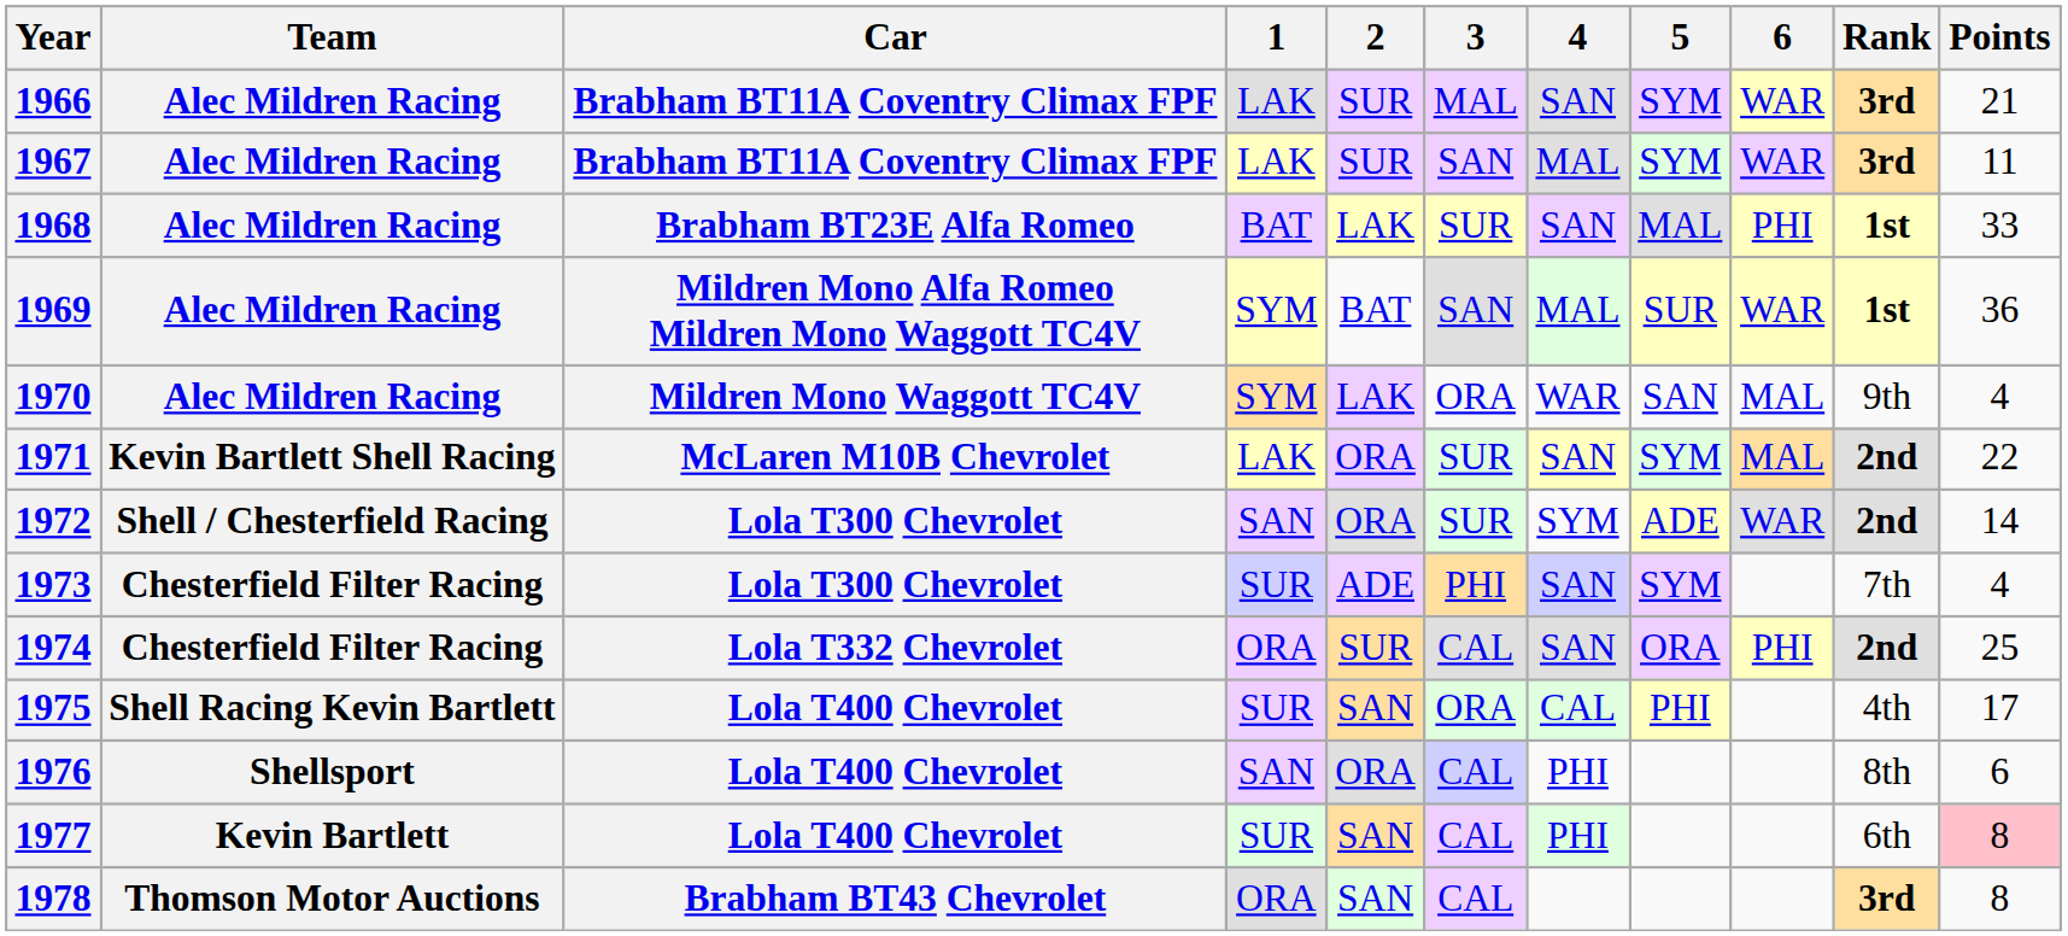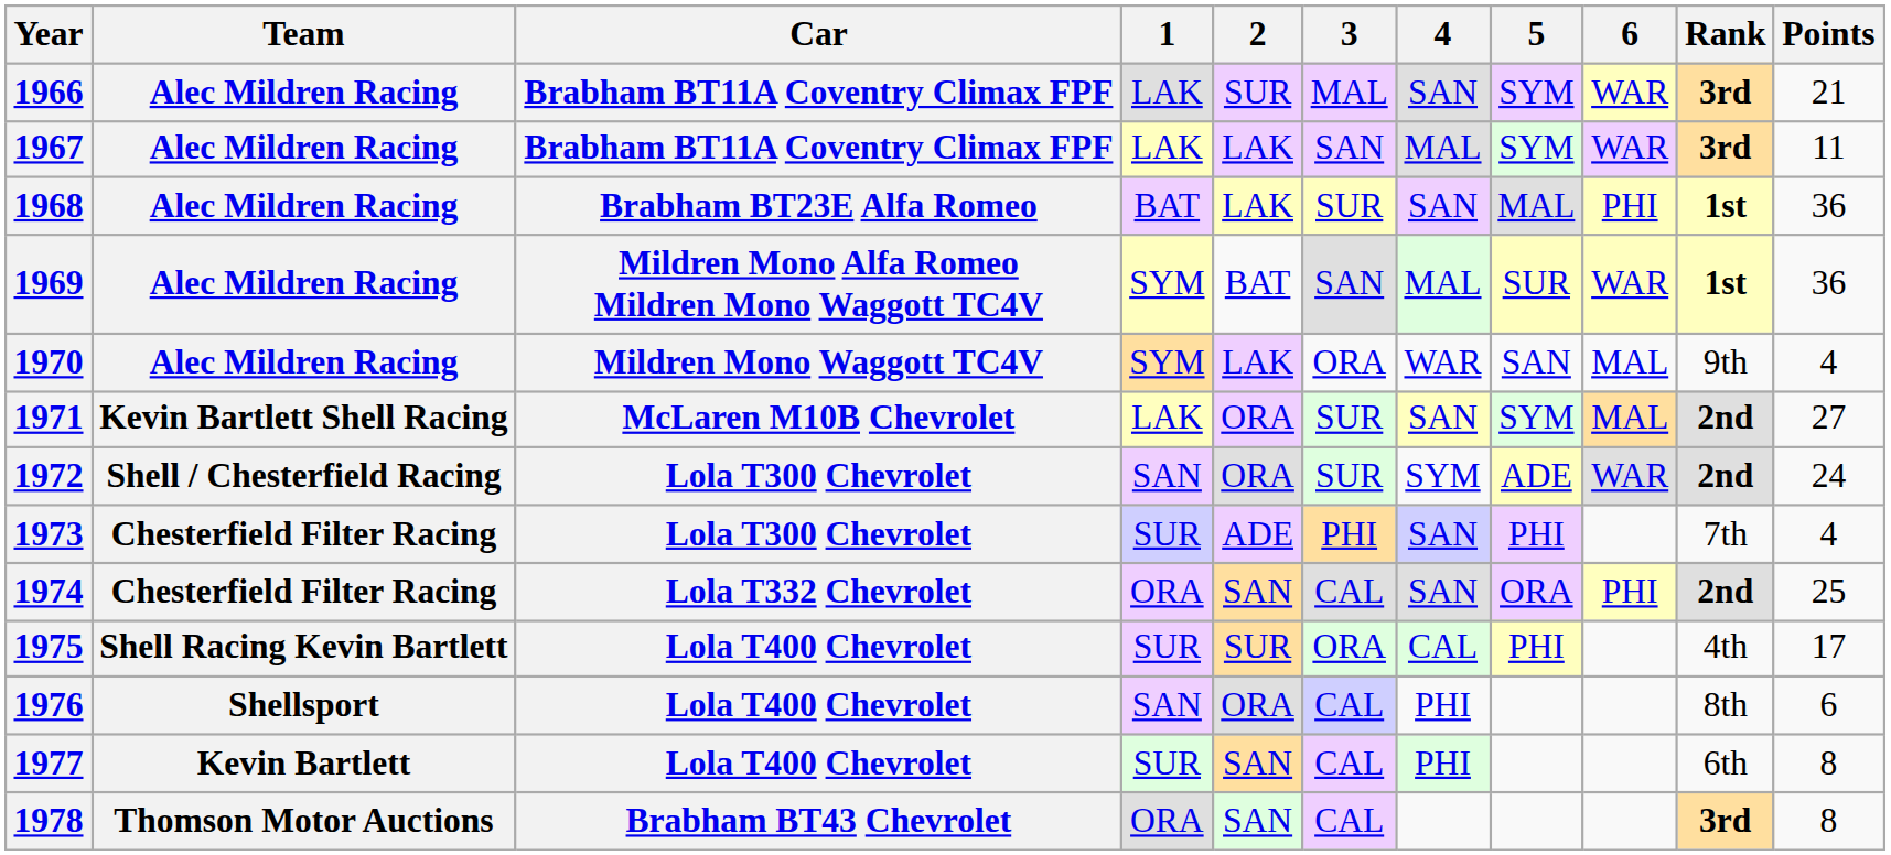1967 | 2: SUR -> LAK
1968 | Points: 33 -> 36
1971 | Points: 22 -> 27
1972 | Points: 14 -> 24
1973 | 5: SYM -> PHI
1974 | 2: SUR -> SAN
1975 | 2: SAN -> SUR
1977 | Points: pink background -> no background
